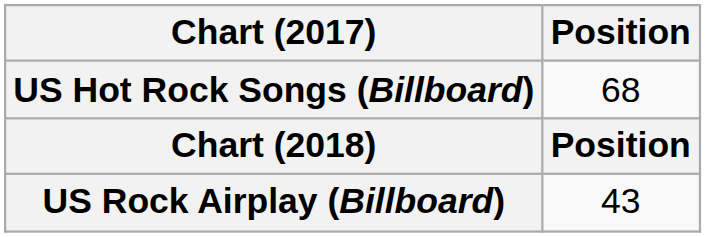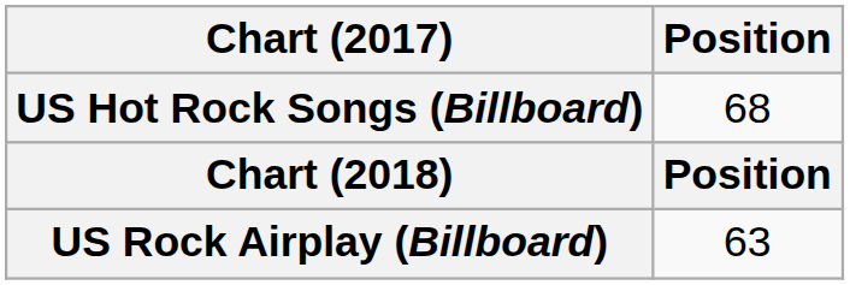US Rock Airplay (Billboard) | Position: 43 -> 63
